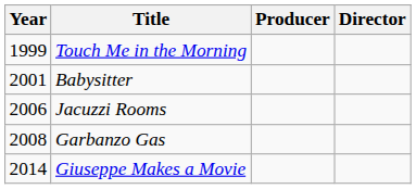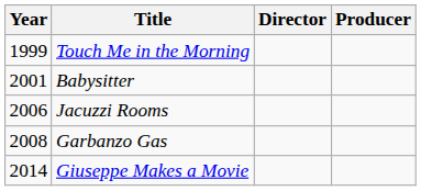columns swapped: Director <-> Producer
